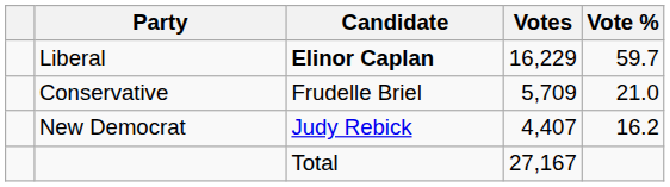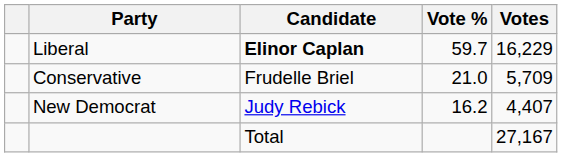columns swapped: Votes <-> Vote %
